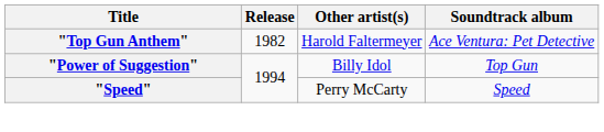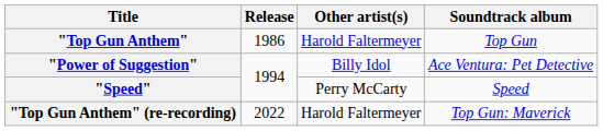"Top Gun Anthem" | Release: 1982 -> 1986
"Top Gun Anthem" | Soundtrack album: Ace Ventura: Pet Detective -> Top Gun
"Power of Suggestion" | Soundtrack album: Top Gun -> Ace Ventura: Pet Detective
+ row: "Top Gun Anthem" (re-recording) | 2022 | Harold Faltermeyer | Top Gun: Maverick
